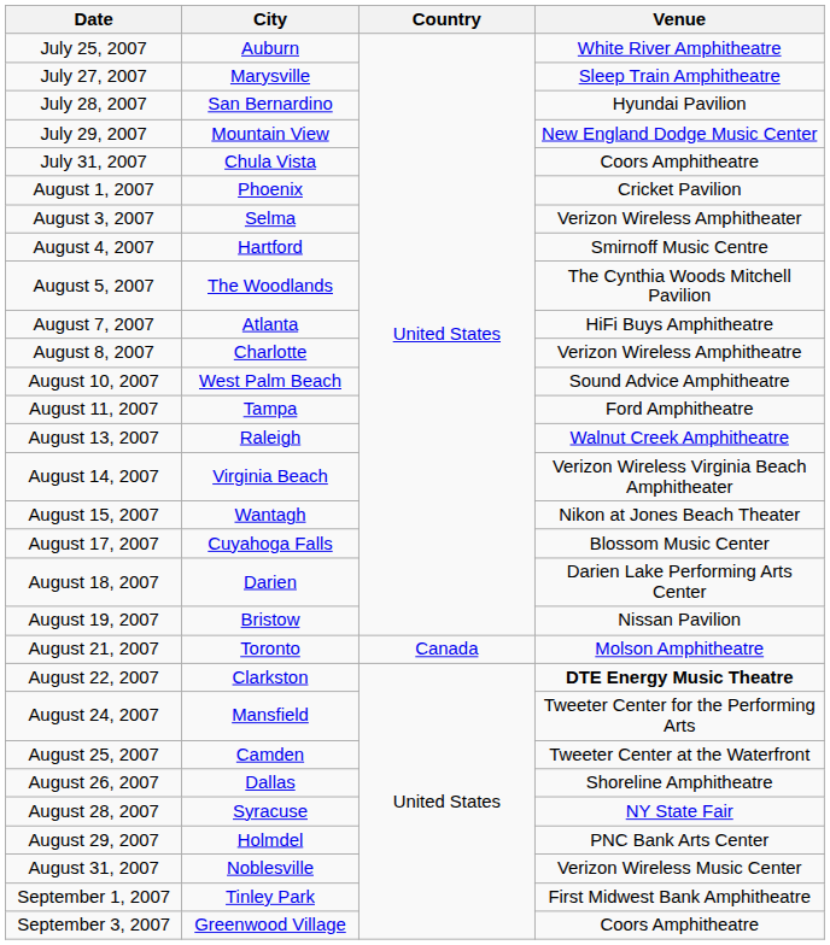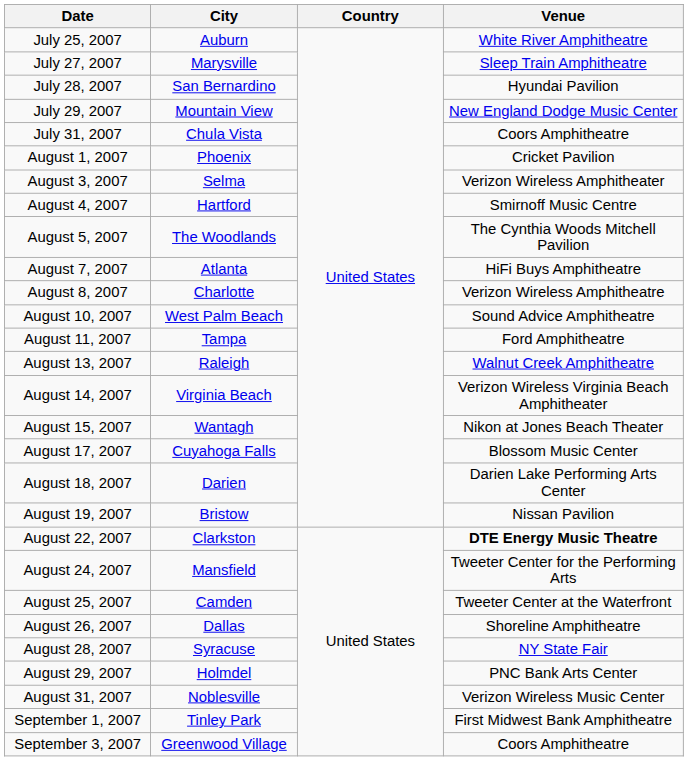- row: August 21, 2007 | Toronto | Canada | Molson Amphitheatre
